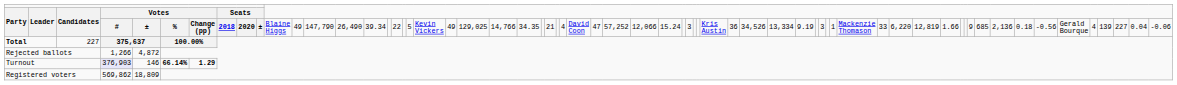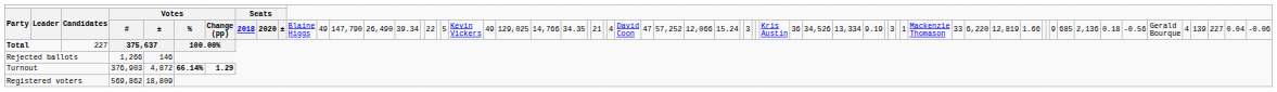Rejected ballots | column 6: 4,872 -> 146
Turnout | column 5: lavender background -> no background
Turnout | column 6: 146 -> 4,872
